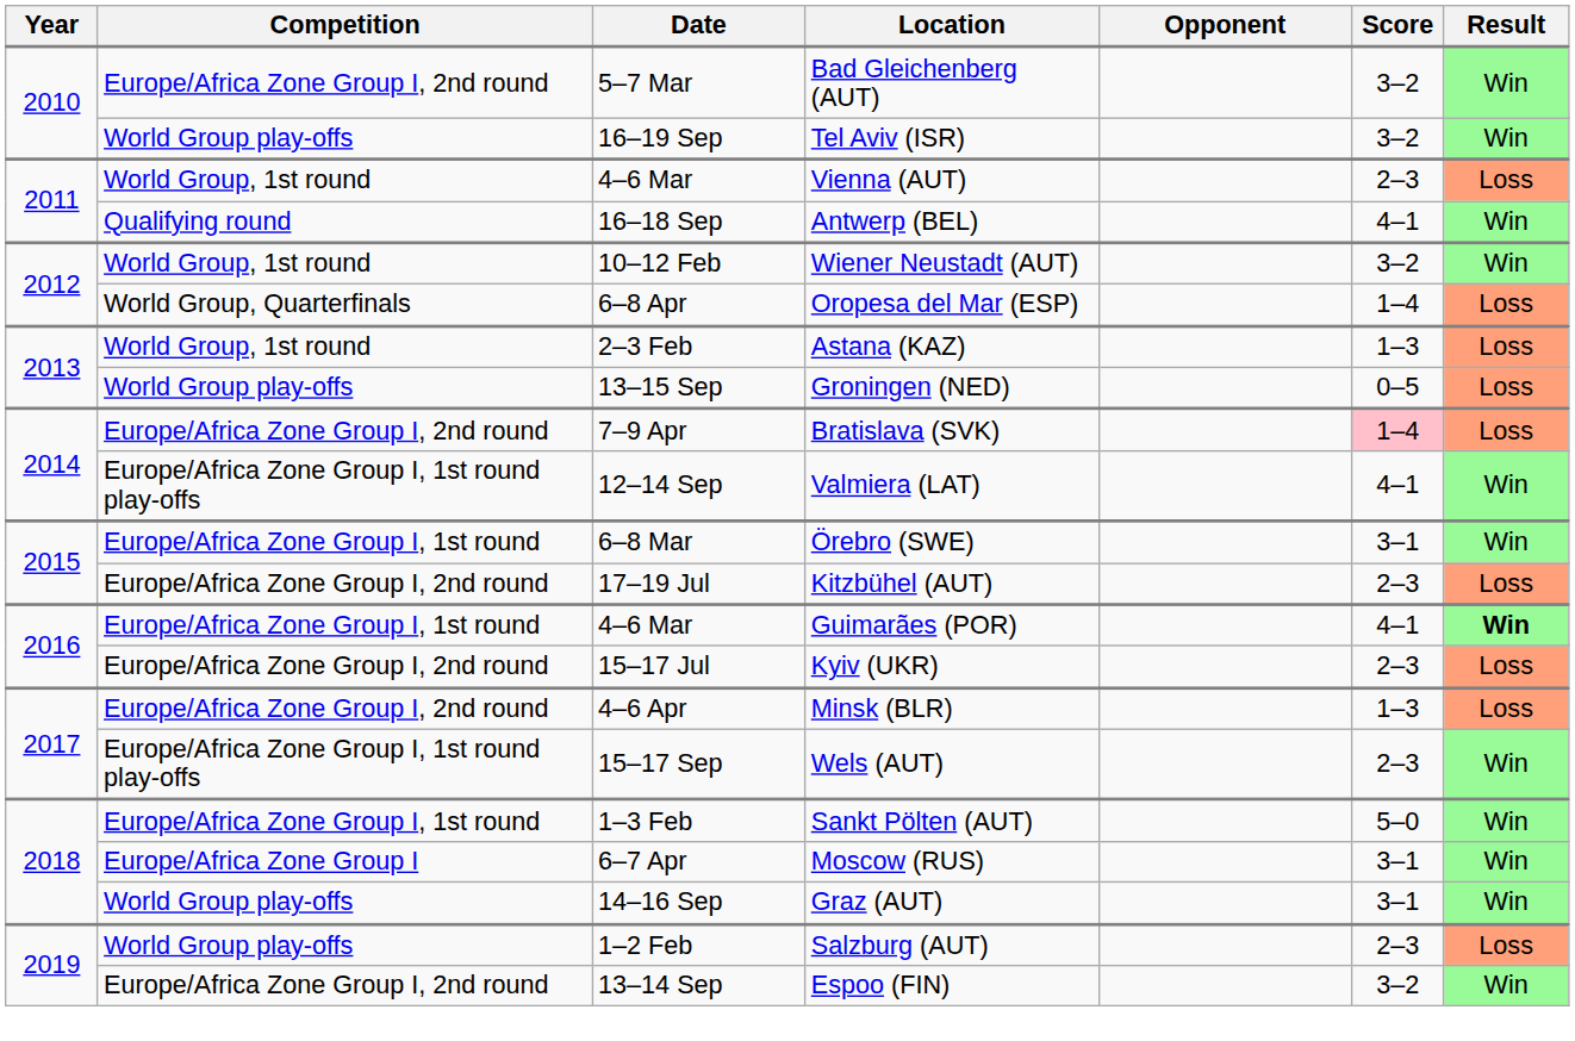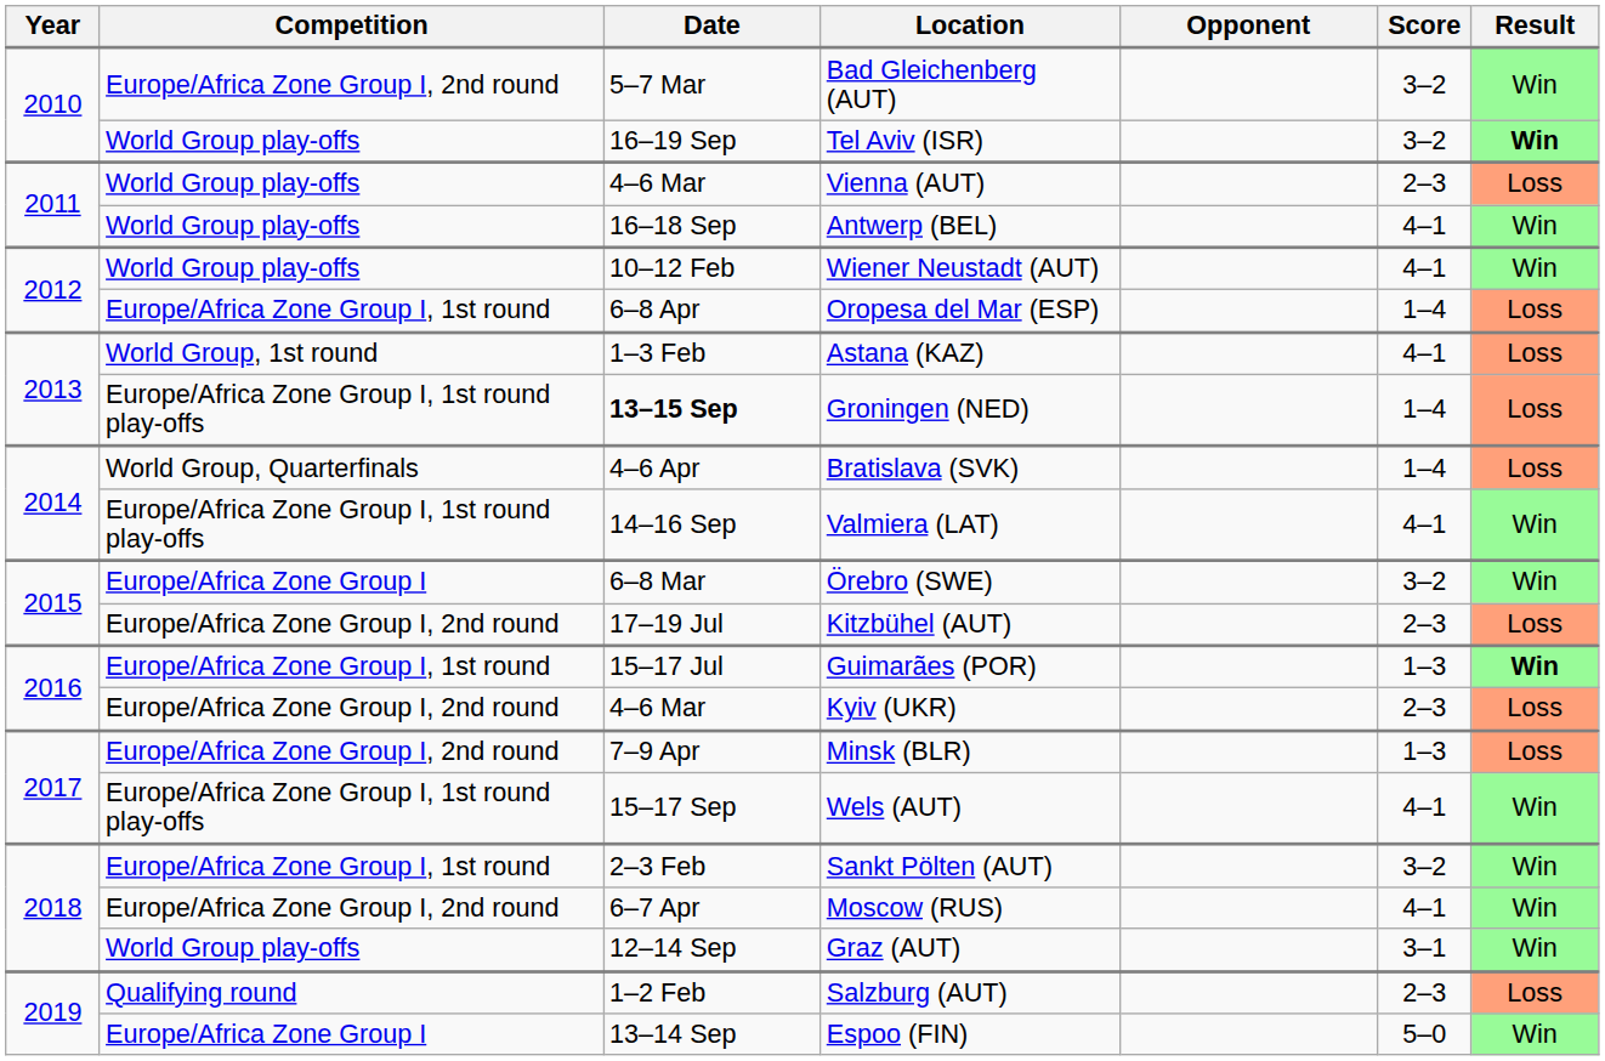Tel Aviv (ISR) | Result: normal -> bold
Vienna (AUT) | Competition: World Group, 1st round -> World Group play-offs
Antwerp (BEL) | Competition: Qualifying round -> World Group play-offs
Wiener Neustadt (AUT) | Competition: World Group, 1st round -> World Group play-offs
Wiener Neustadt (AUT) | Score: 3–2 -> 4–1
Oropesa del Mar (ESP) | Competition: World Group, Quarterfinals -> Europe/Africa Zone Group I, 1st round
Astana (KAZ) | Date: 2–3 Feb -> 1–3 Feb
Astana (KAZ) | Score: 1–3 -> 4–1
Groningen (NED) | Competition: World Group play-offs -> Europe/Africa Zone Group I, 1st round play-offs
Groningen (NED) | Date: normal -> bold
Groningen (NED) | Score: 0–5 -> 1–4
Bratislava (SVK) | Competition: Europe/Africa Zone Group I, 2nd round -> World Group, Quarterfinals
Bratislava (SVK) | Date: 7–9 Apr -> 4–6 Apr
Bratislava (SVK) | Score: pink background -> no background
Valmiera (LAT) | Date: 12–14 Sep -> 14–16 Sep
Örebro (SWE) | Competition: Europe/Africa Zone Group I, 1st round -> Europe/Africa Zone Group I
Örebro (SWE) | Score: 3–1 -> 3–2
Guimarães (POR) | Date: 4–6 Mar -> 15–17 Jul
Guimarães (POR) | Score: 4–1 -> 1–3
Kyiv (UKR) | Date: 15–17 Jul -> 4–6 Mar
Minsk (BLR) | Date: 4–6 Apr -> 7–9 Apr
Wels (AUT) | Score: 2–3 -> 4–1
Sankt Pölten (AUT) | Date: 1–3 Feb -> 2–3 Feb
Sankt Pölten (AUT) | Score: 5–0 -> 3–2
Moscow (RUS) | Competition: Europe/Africa Zone Group I -> Europe/Africa Zone Group I, 2nd round
Moscow (RUS) | Score: 3–1 -> 4–1
Graz (AUT) | Date: 14–16 Sep -> 12–14 Sep
Salzburg (AUT) | Competition: World Group play-offs -> Qualifying round
Espoo (FIN) | Competition: Europe/Africa Zone Group I, 2nd round -> Europe/Africa Zone Group I
Espoo (FIN) | Score: 3–2 -> 5–0
